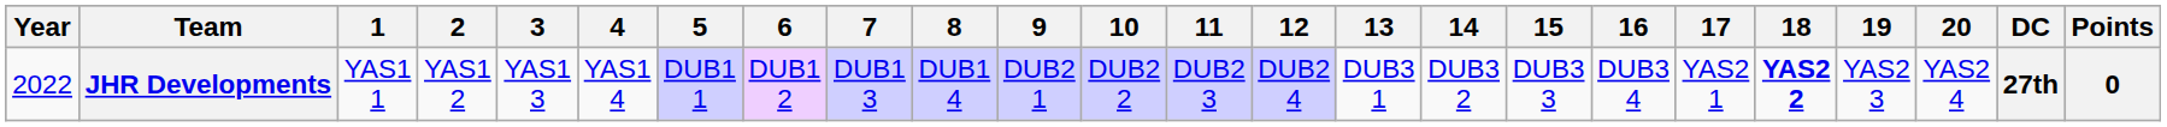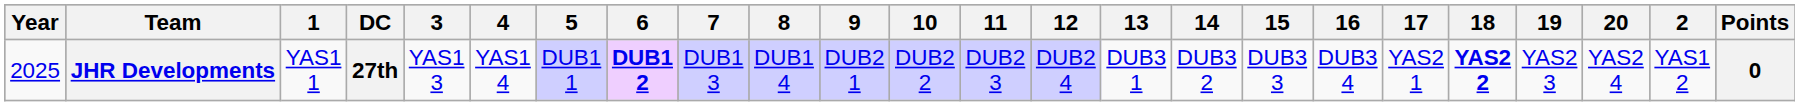columns swapped: 2 <-> DC
JHR Developments | Year: 2022 -> 2025
JHR Developments | 6: normal -> bold
